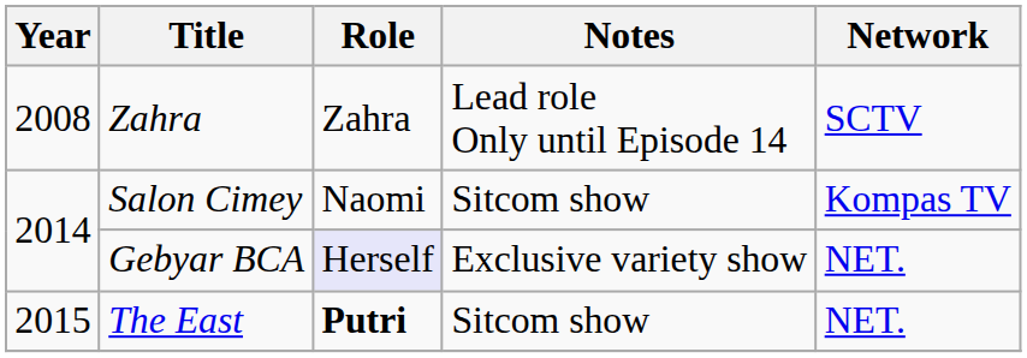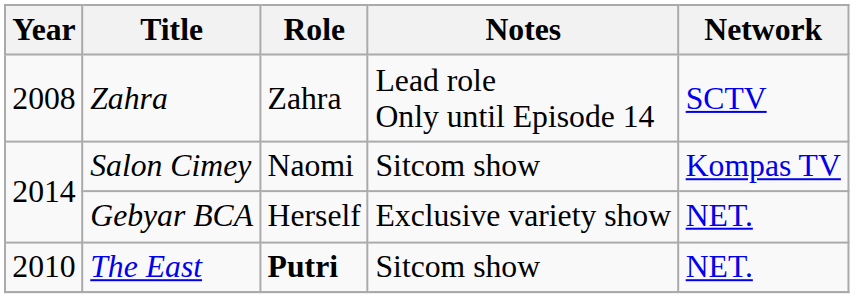Gebyar BCA | Role: lavender background -> no background
The East | Year: 2015 -> 2010
